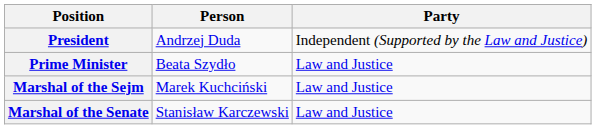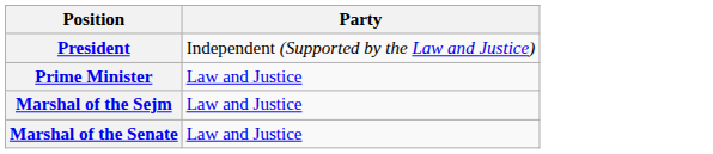- column: Person | Andrzej Duda | Beata Szydło | Marek Kuchciński | Stanisław Karczewski
